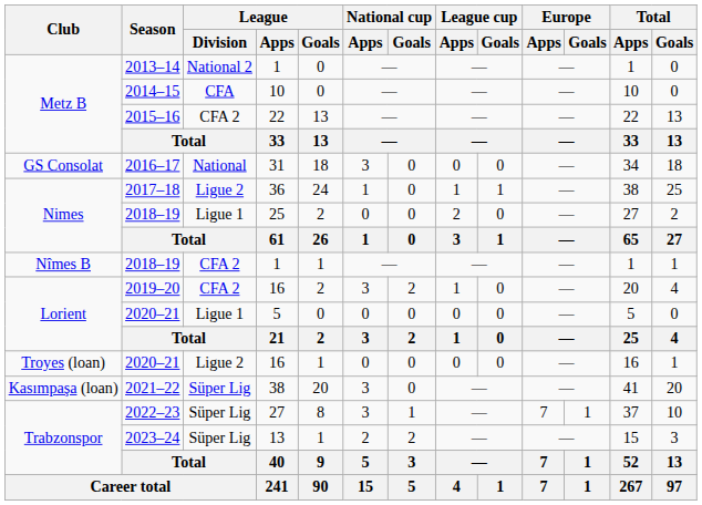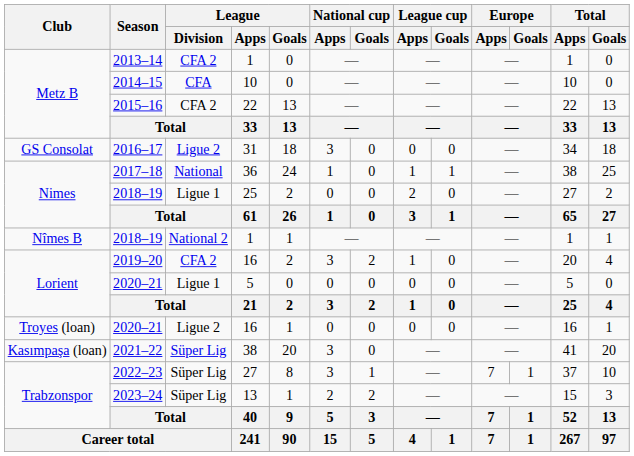2013–14 | League / Division: National 2 -> CFA 2
2016–17 | League / Division: National -> Ligue 2
2017–18 | League / Division: Ligue 2 -> National
2018–19 / 1 | League / Division: CFA 2 -> National 2
